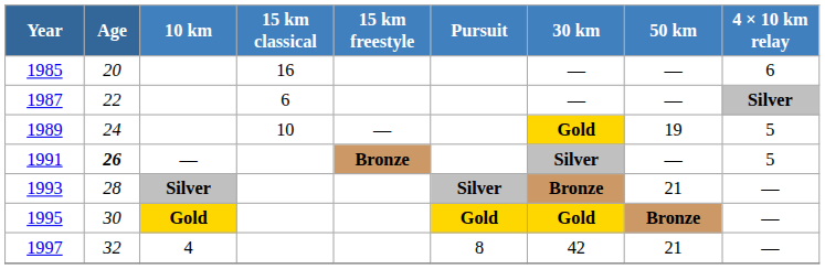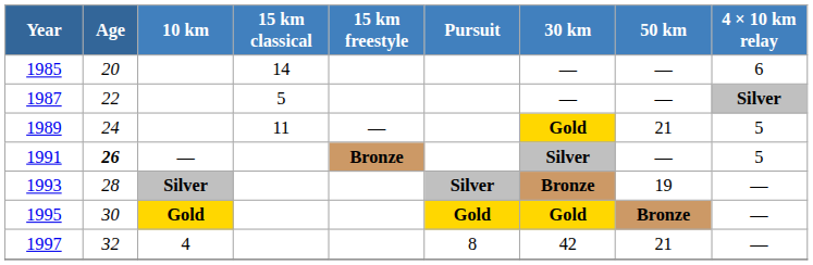1985 | 15 km classical: 16 -> 14
1987 | 15 km classical: 6 -> 5
1989 | 15 km classical: 10 -> 11
1989 | 50 km: 19 -> 21
1993 | 50 km: 21 -> 19
